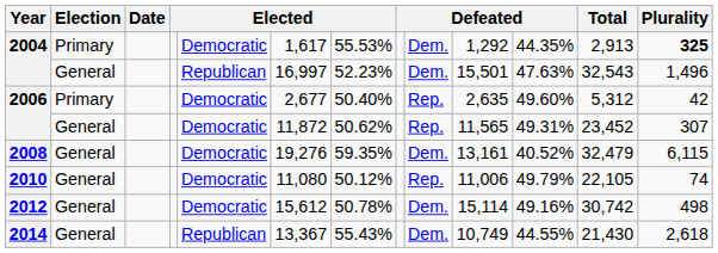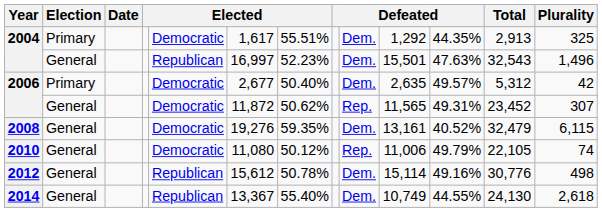2004 / Primary | column 7: 55.53% -> 55.51%
2004 / Primary | Plurality: bold -> normal
2006 / Primary | column 9: Rep. -> Dem.
2006 / Primary | column 11: 49.60% -> 49.57%
2012 | column 5: Democratic -> Republican
2012 | Total: 30,742 -> 30,776
2014 | column 7: 55.43% -> 55.40%
2014 | Total: 21,430 -> 24,130
